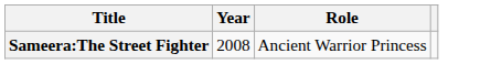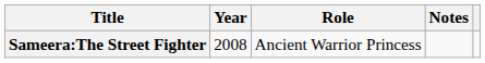+ column: Notes
